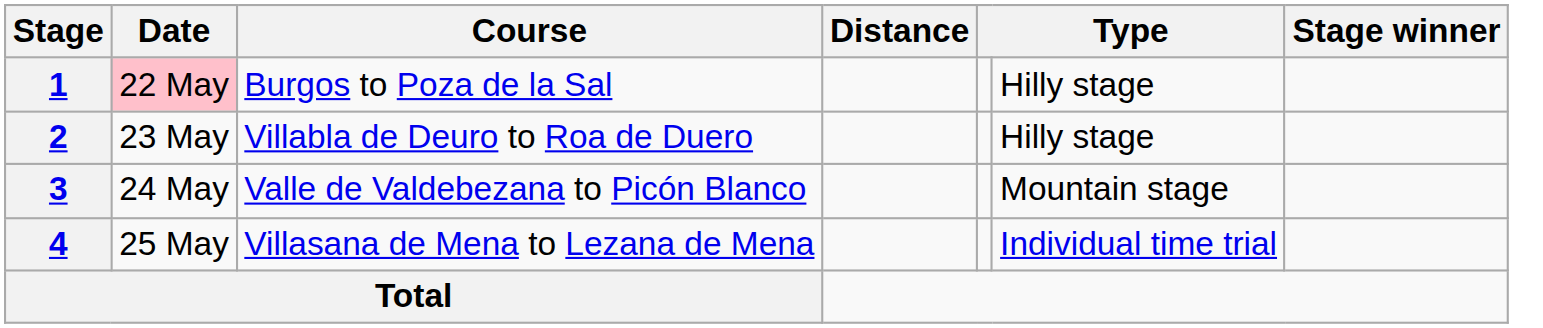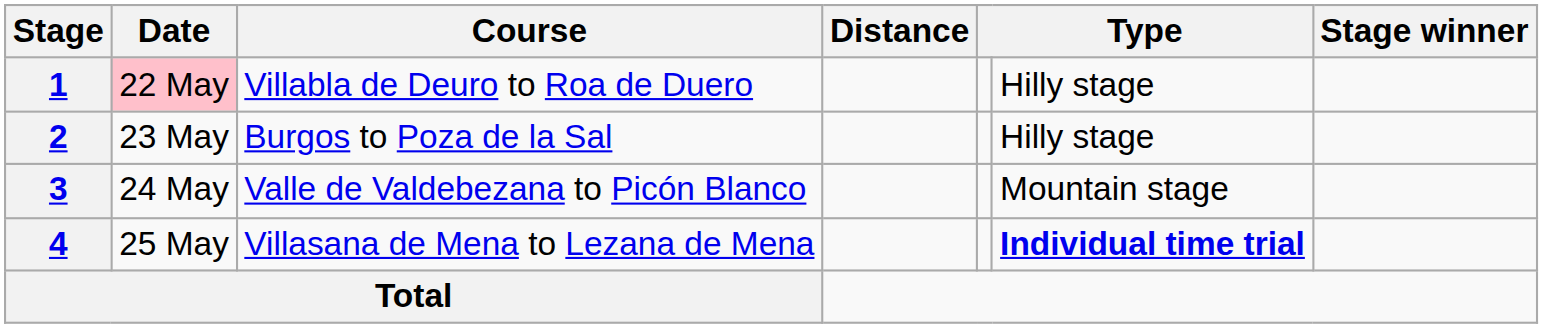1 | Course: Burgos to Poza de la Sal -> Villabla de Deuro to Roa de Duero
2 | Course: Villabla de Deuro to Roa de Duero -> Burgos to Poza de la Sal
4 | column 6: normal -> bold
